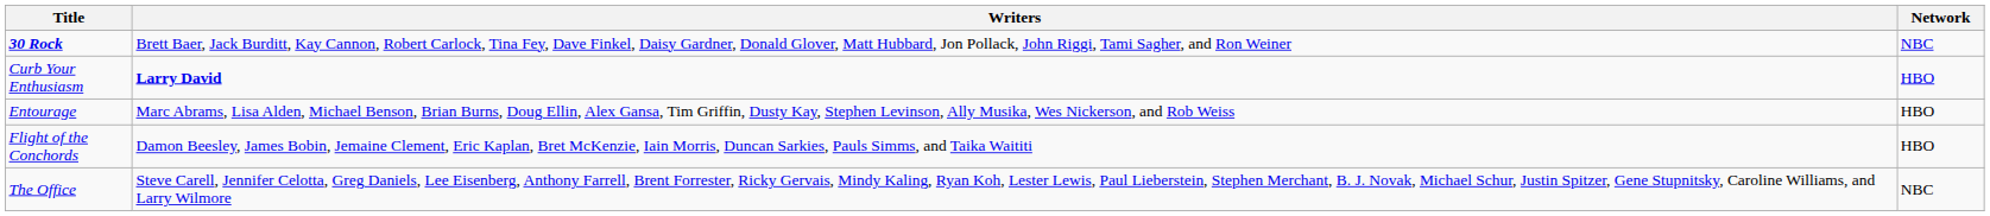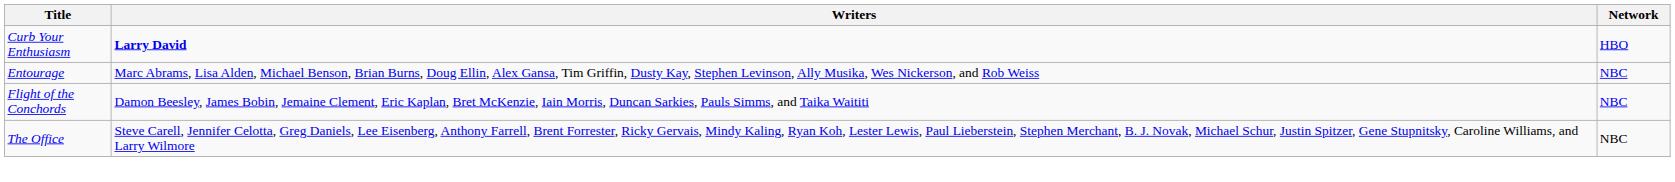- row: 30 Rock | Brett Baer, Jack Burditt, Kay Cannon, Robert Carlock, Tina Fey, Dave Finkel, Daisy Gardner, Donald Glover, Matt Hubbard, Jon Pollack, John Riggi, Tami Sagher, and Ron Weiner | NBC
Entourage | Network: HBO -> NBC
Flight of the Conchords | Network: HBO -> NBC
